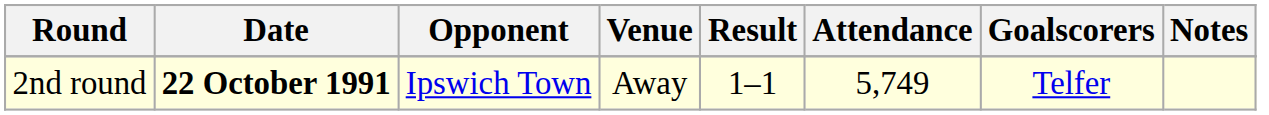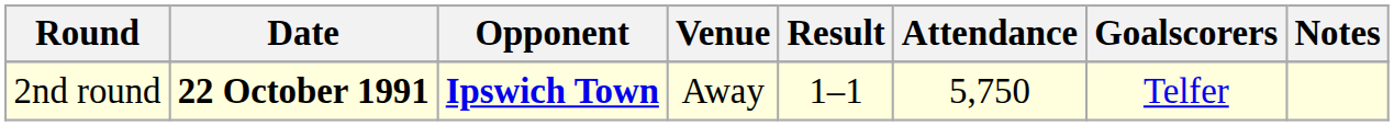2nd round | Opponent: normal -> bold
2nd round | Attendance: 5,749 -> 5,750
